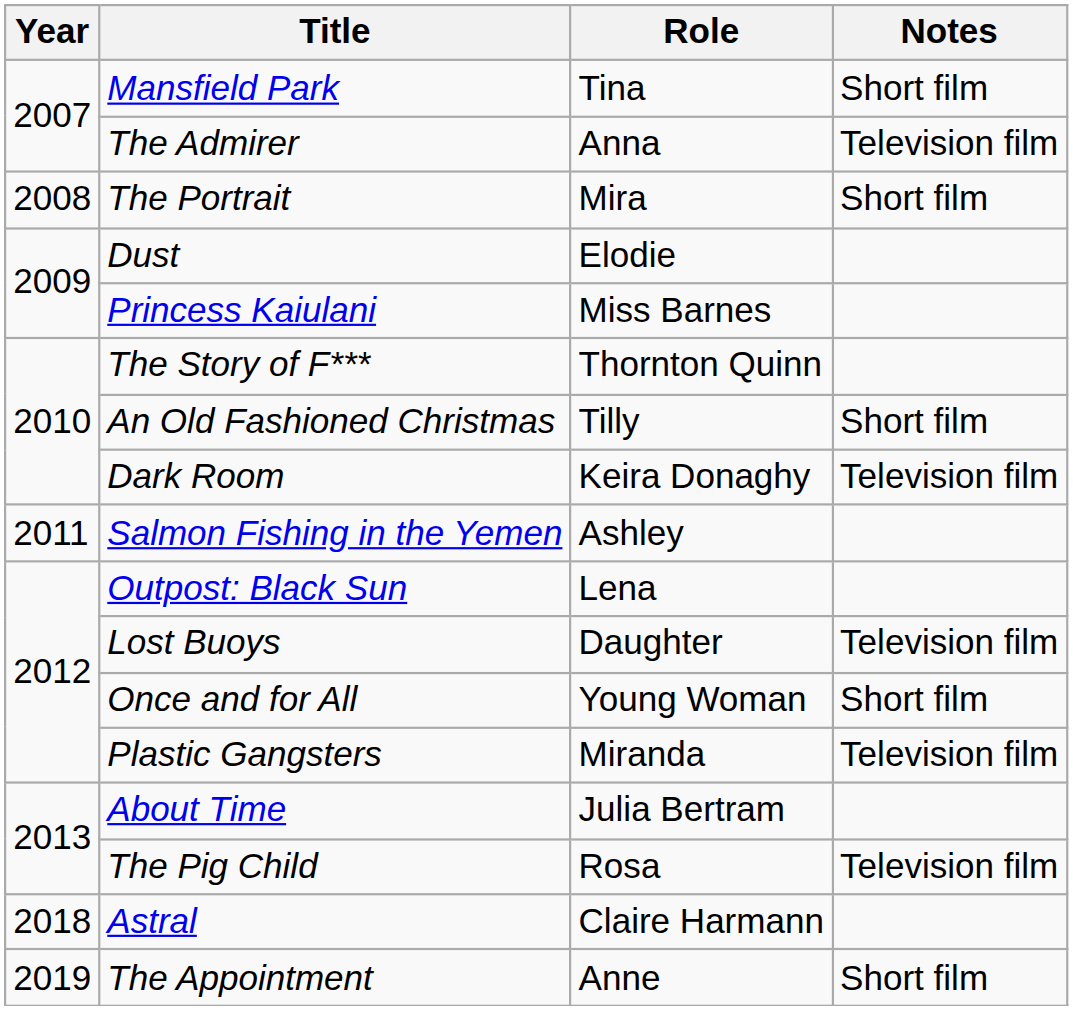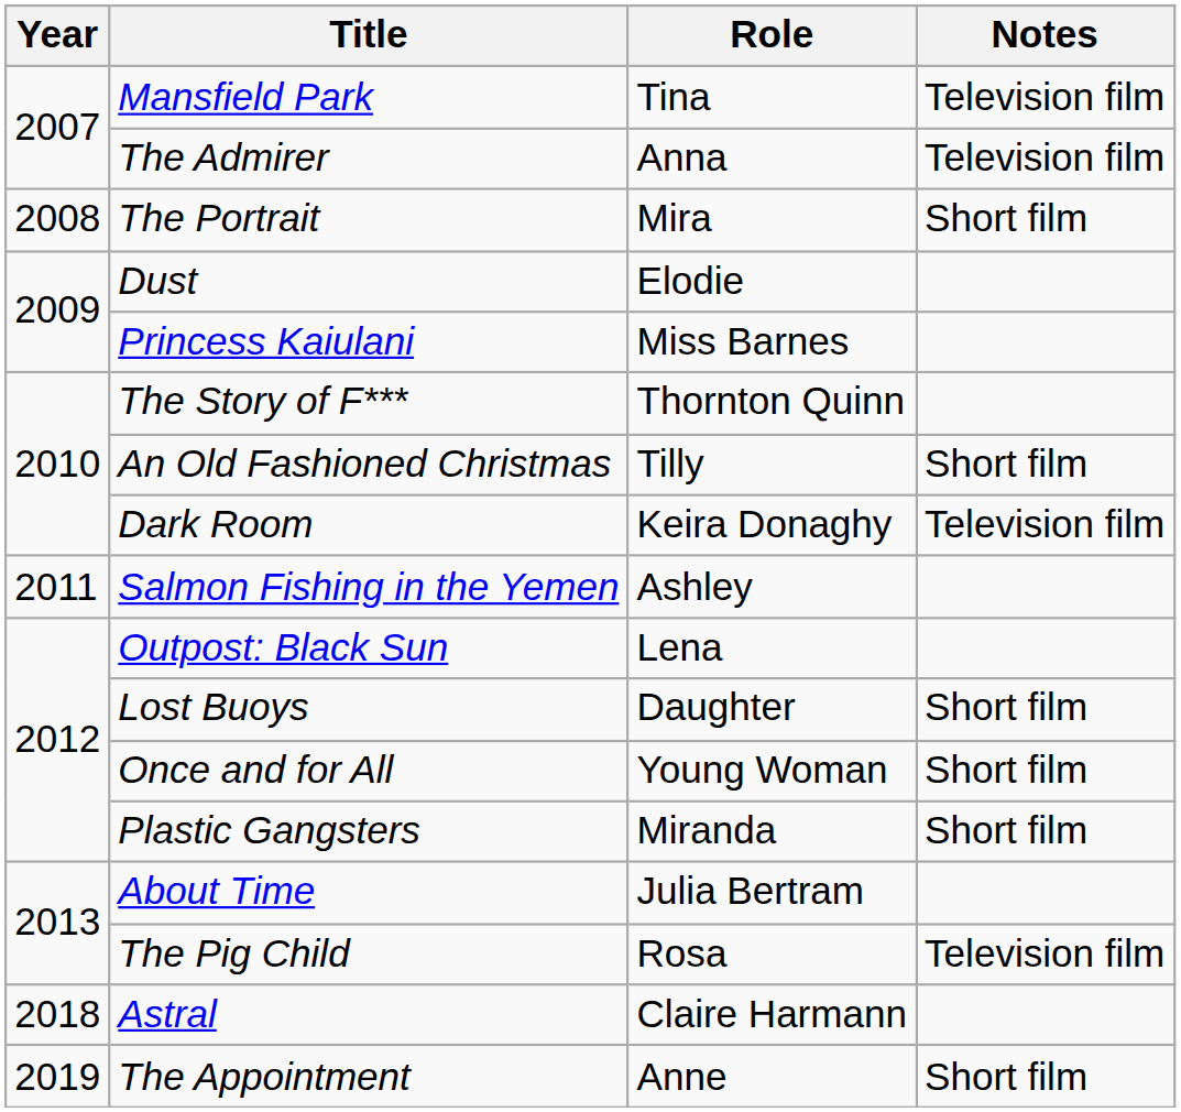Mansfield Park | Notes: Short film -> Television film
Lost Buoys | Notes: Television film -> Short film
Plastic Gangsters | Notes: Television film -> Short film
